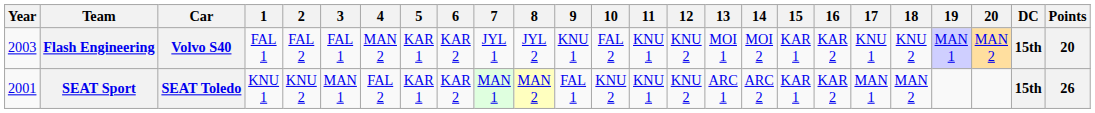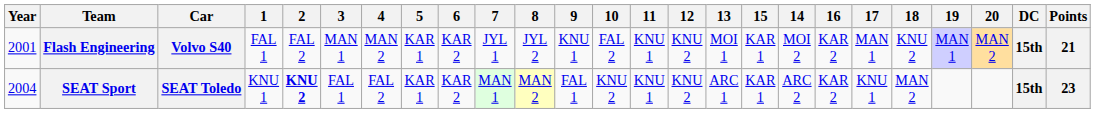columns swapped: 14 <-> 15
Flash Engineering | Year: 2003 -> 2001
Flash Engineering | 3: FAL 1 -> MAN 1
Flash Engineering | 17: KNU 1 -> MAN 1
Flash Engineering | Points: 20 -> 21
SEAT Sport | Year: 2001 -> 2004
SEAT Sport | 2: normal -> bold
SEAT Sport | 3: MAN 1 -> FAL 1
SEAT Sport | 17: MAN 1 -> KNU 1
SEAT Sport | Points: 26 -> 23
